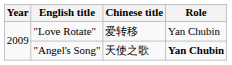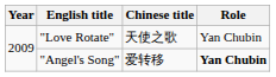"Love Rotate" | Chinese title: 爱转移 -> 天使之歌
"Angel's Song" | Chinese title: 天使之歌 -> 爱转移
